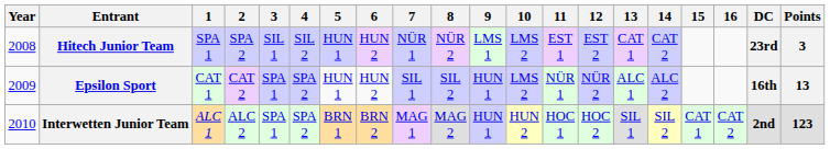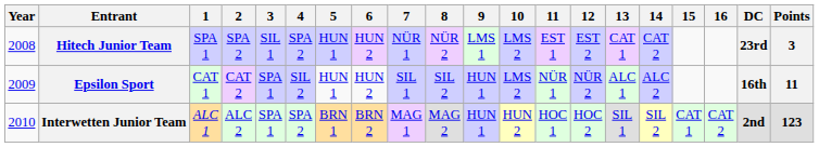Hitech Junior Team | 4: SIL 2 -> SPA 2
Epsilon Sport | 4: SPA 2 -> SIL 2
Epsilon Sport | Points: 13 -> 11
